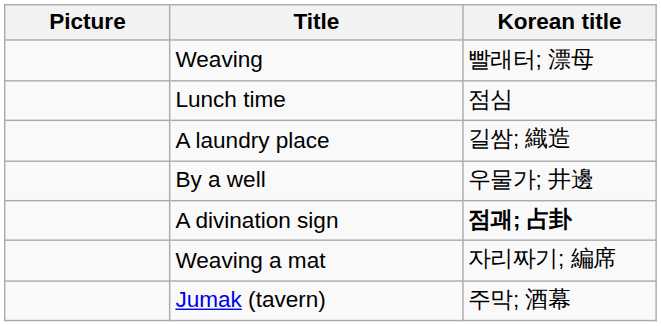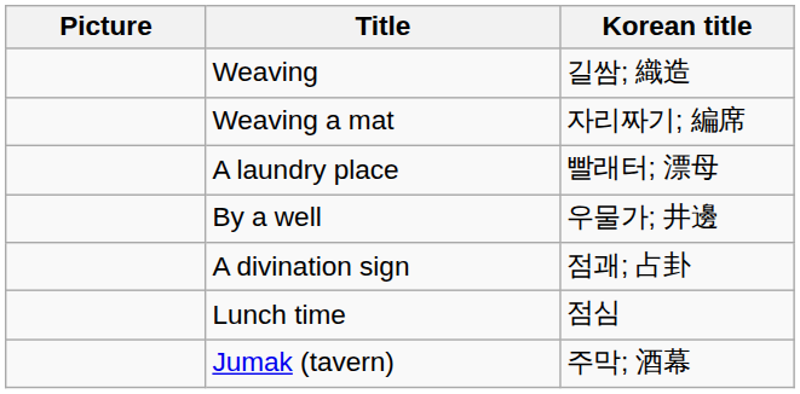Weaving | Korean title: 빨래터; 漂母 -> 길쌈; 織造
rows swapped: Weaving a mat <-> Lunch time
A laundry place | Korean title: 길쌈; 織造 -> 빨래터; 漂母
A divination sign | Korean title: bold -> normal
